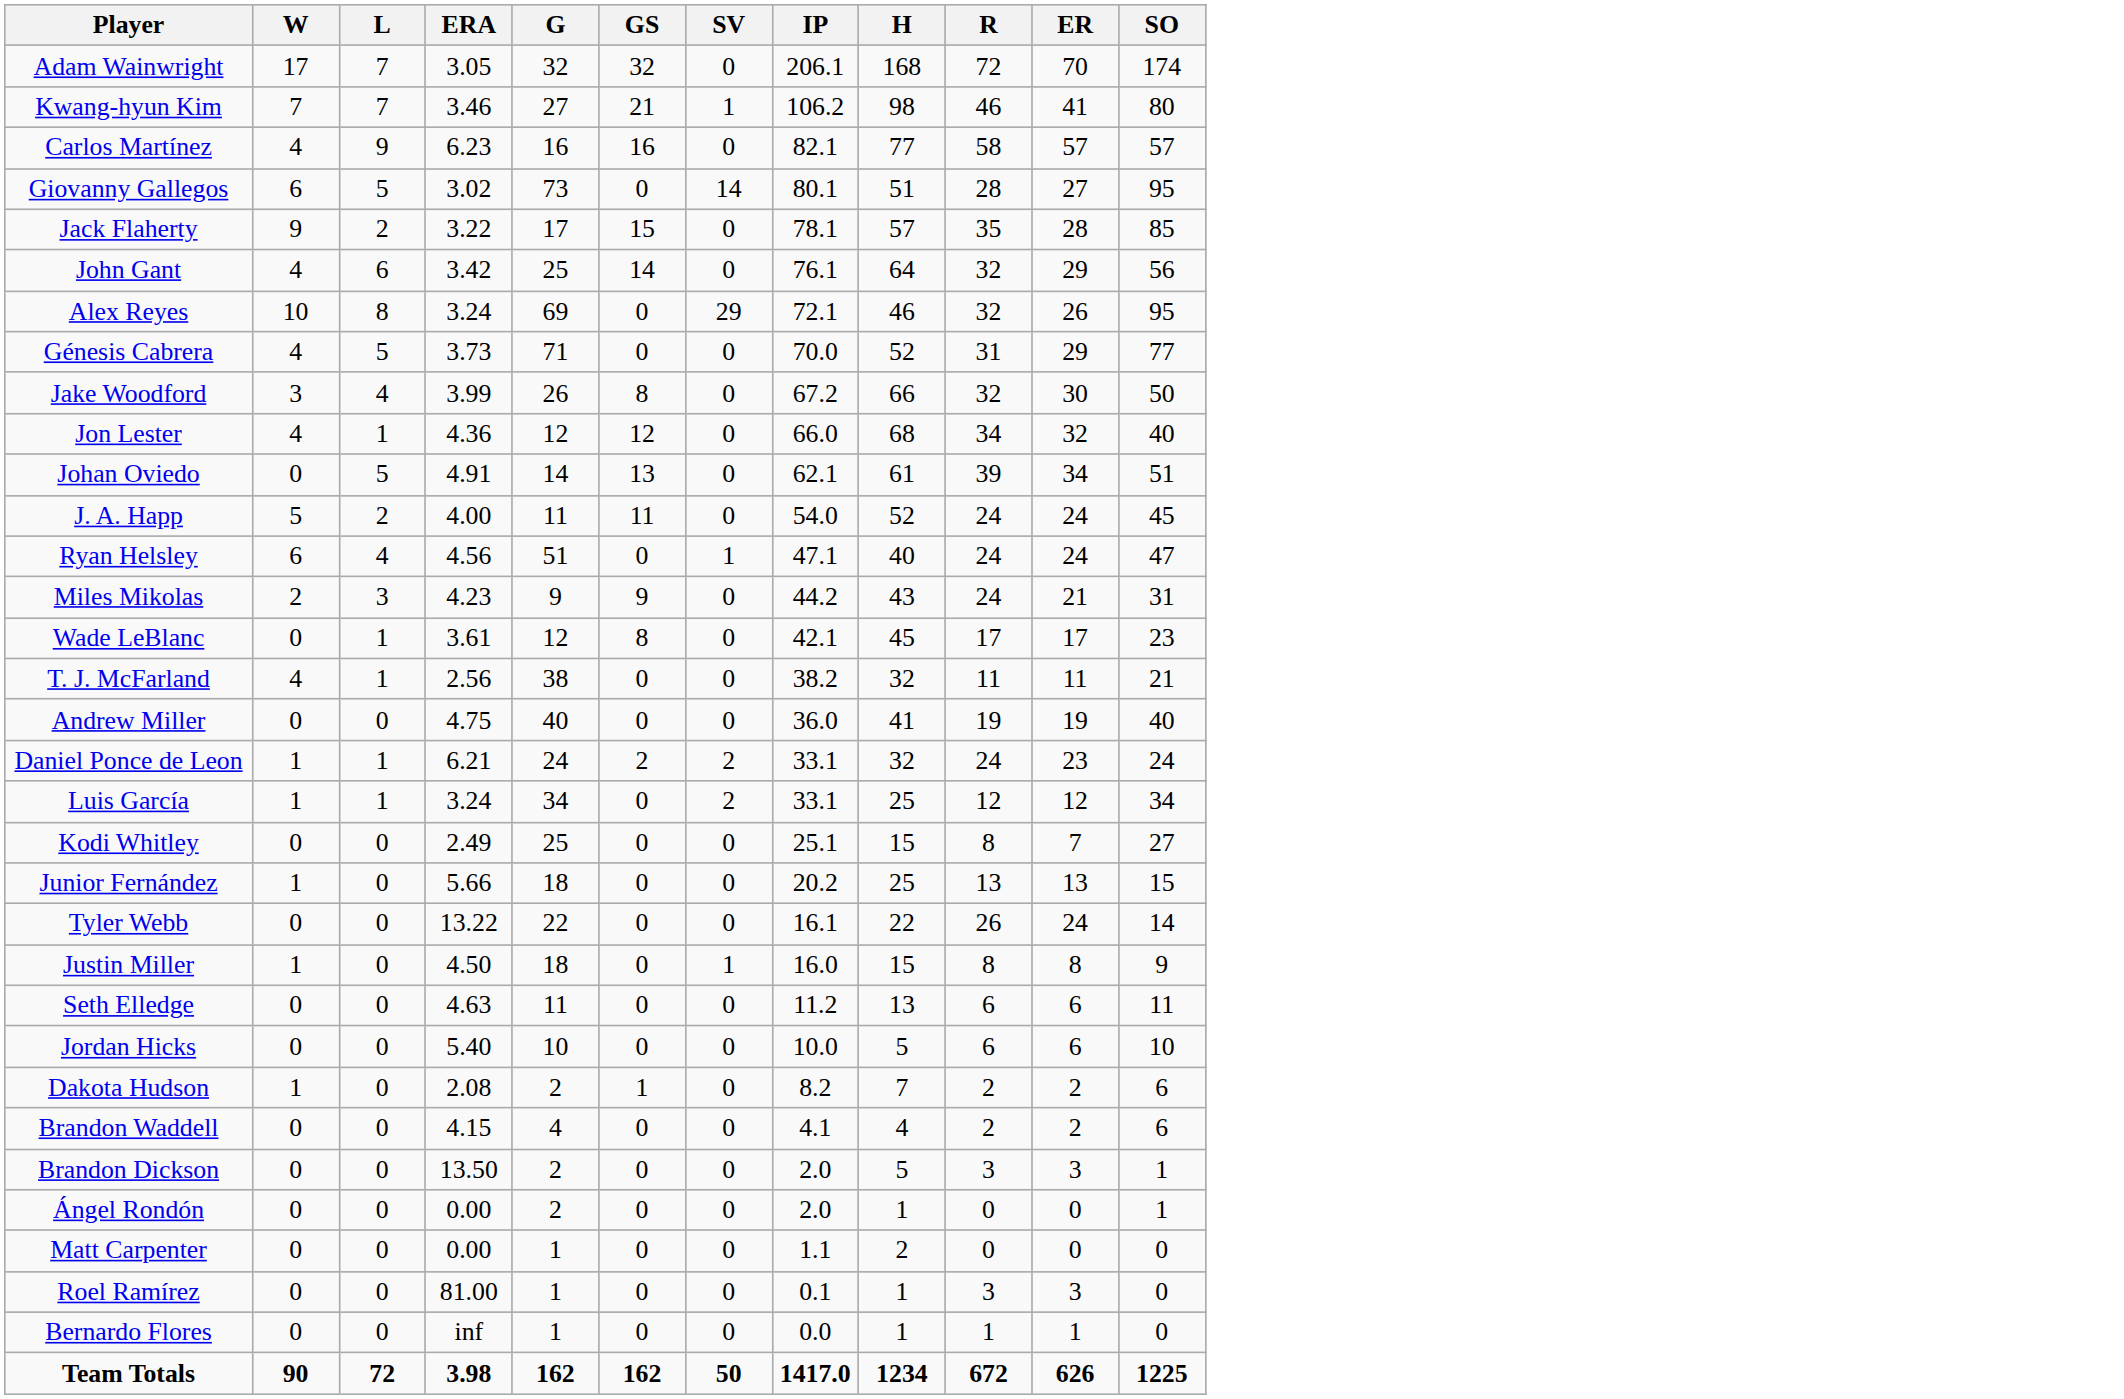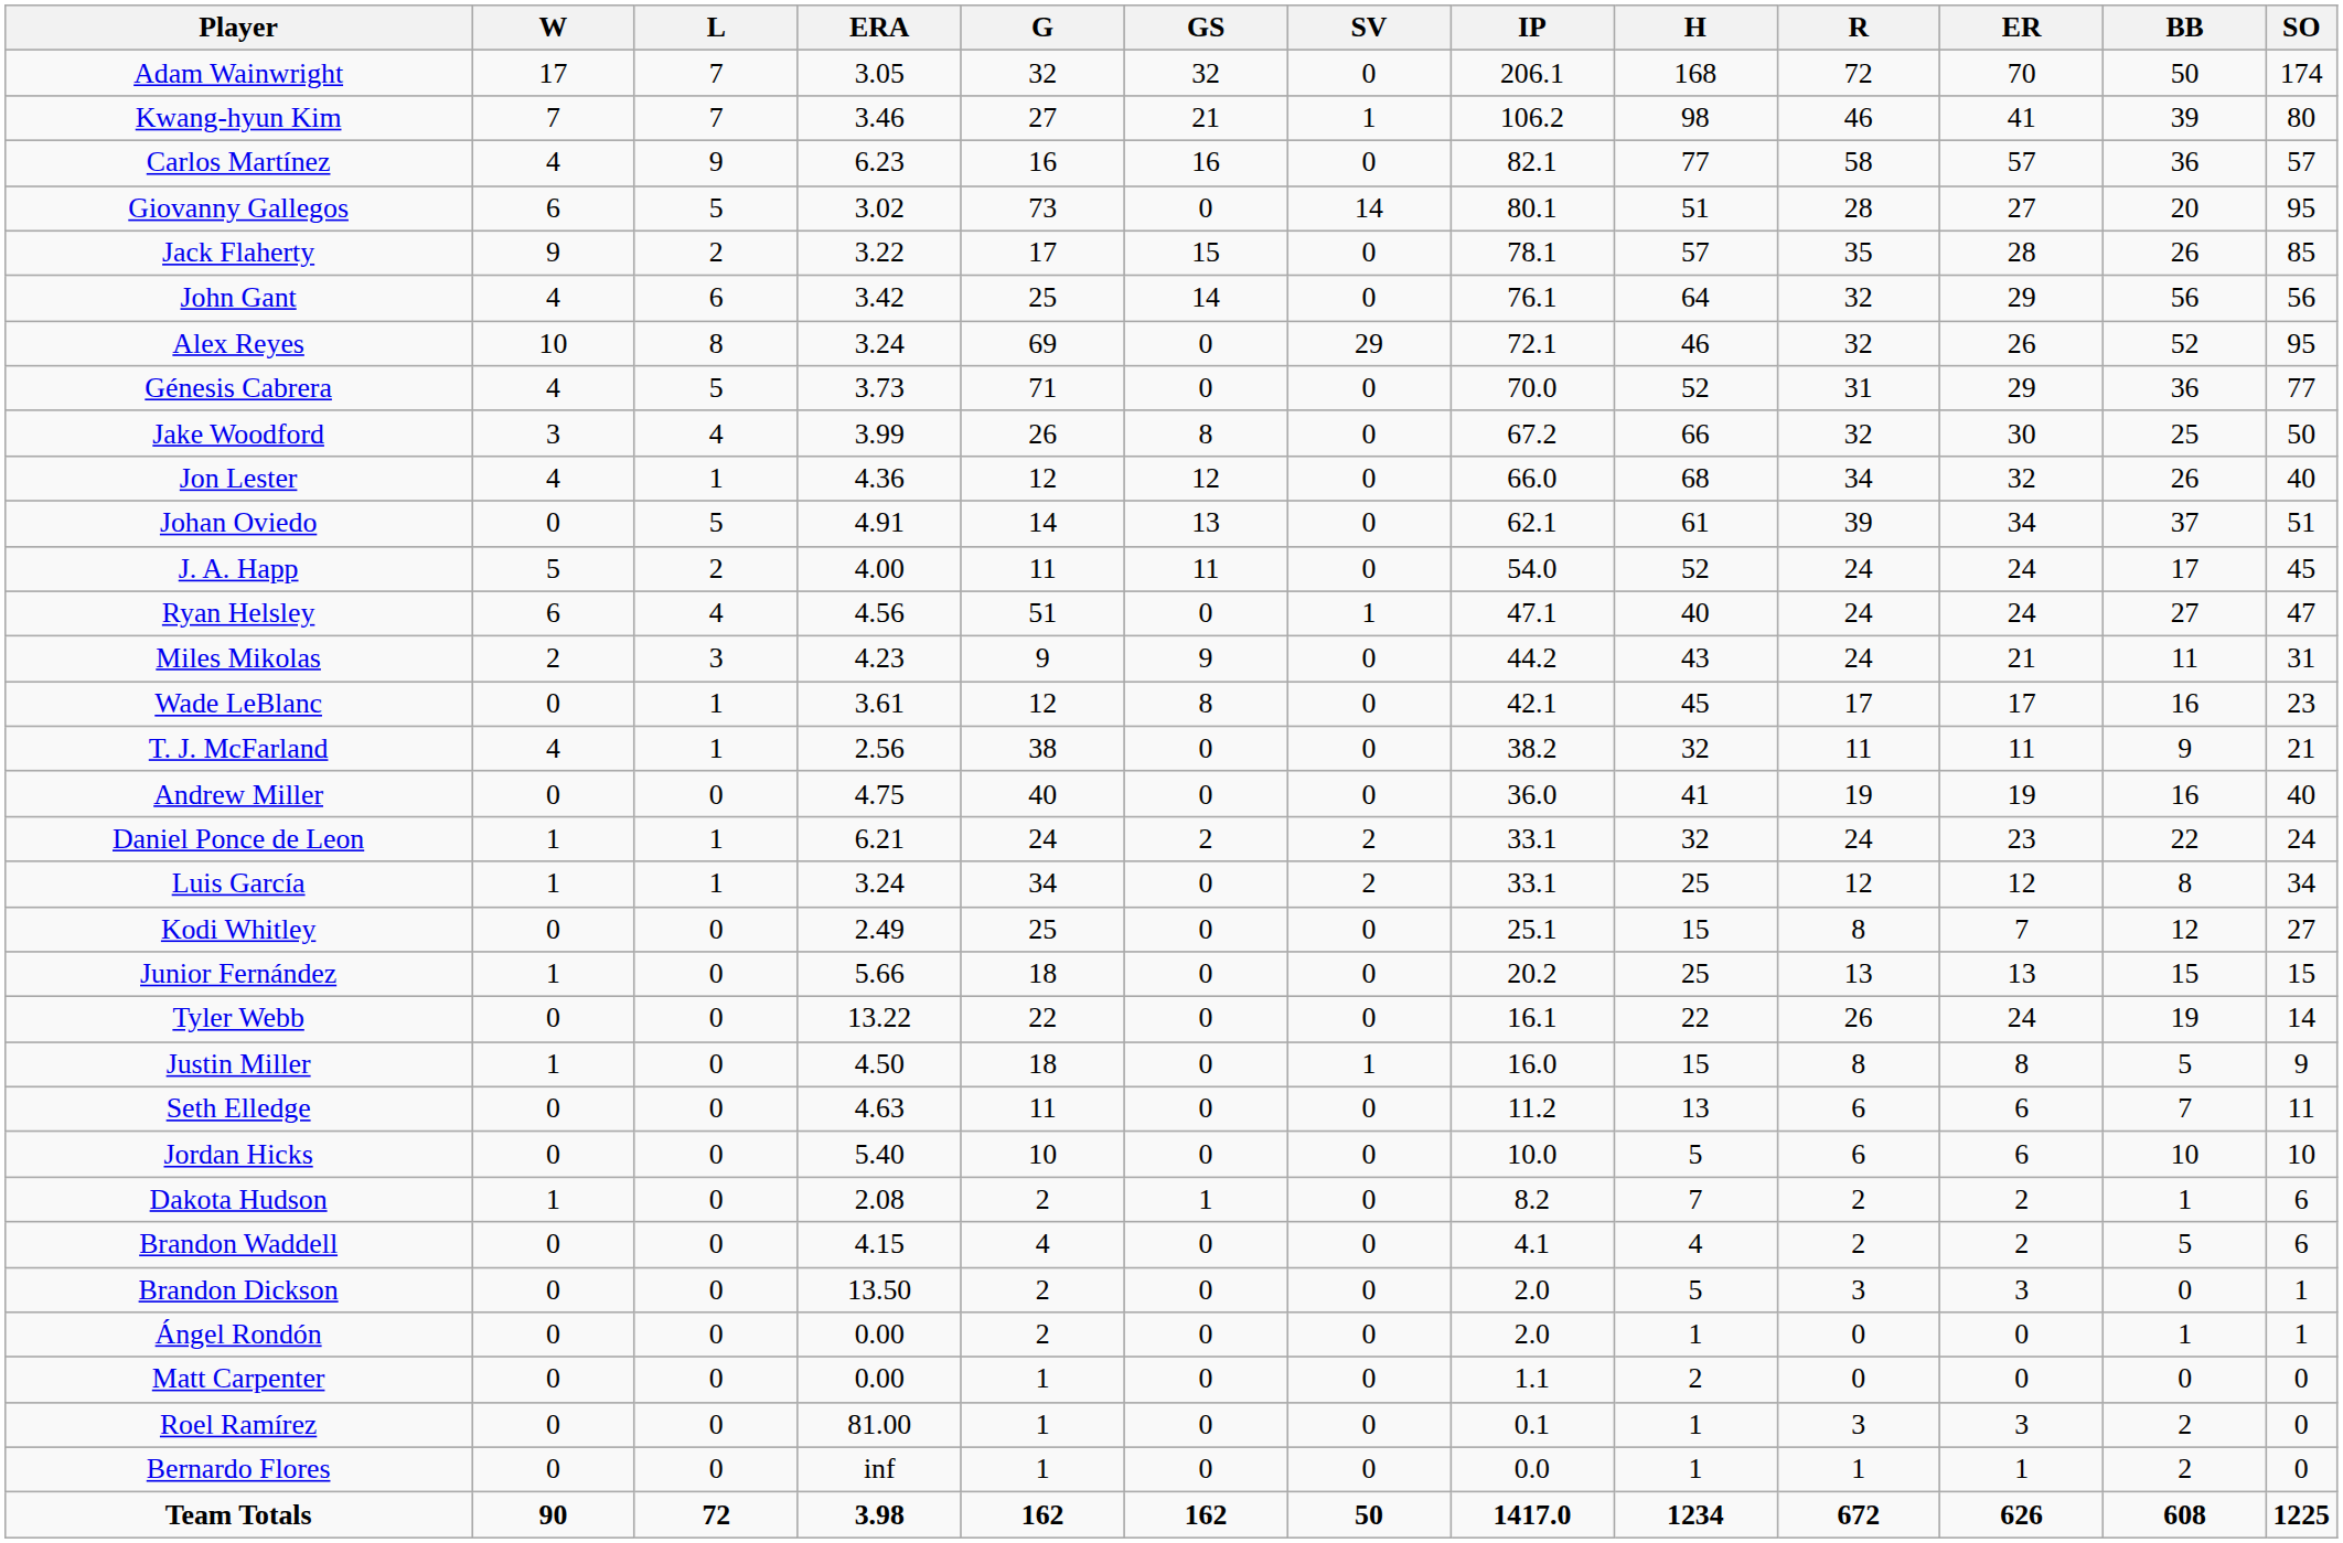+ column: BB | 50 | 39 | 36 | 20 | 26 | 56 | 52 | 36 | 25 | 26 | 37 | 17 | 27 | 11 | 16 | 9 | 16 | 22 | 8 | 12 | 15 | 19 | 5 | 7 | 10 | 1 | 5 | 0 | 1 | 0 | 2 | 2 | 608
